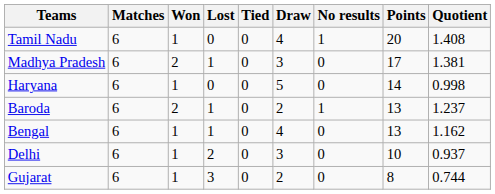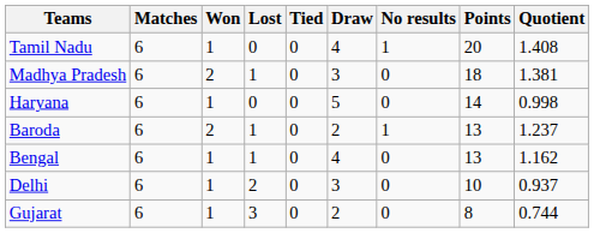Madhya Pradesh | Points: 17 -> 18
